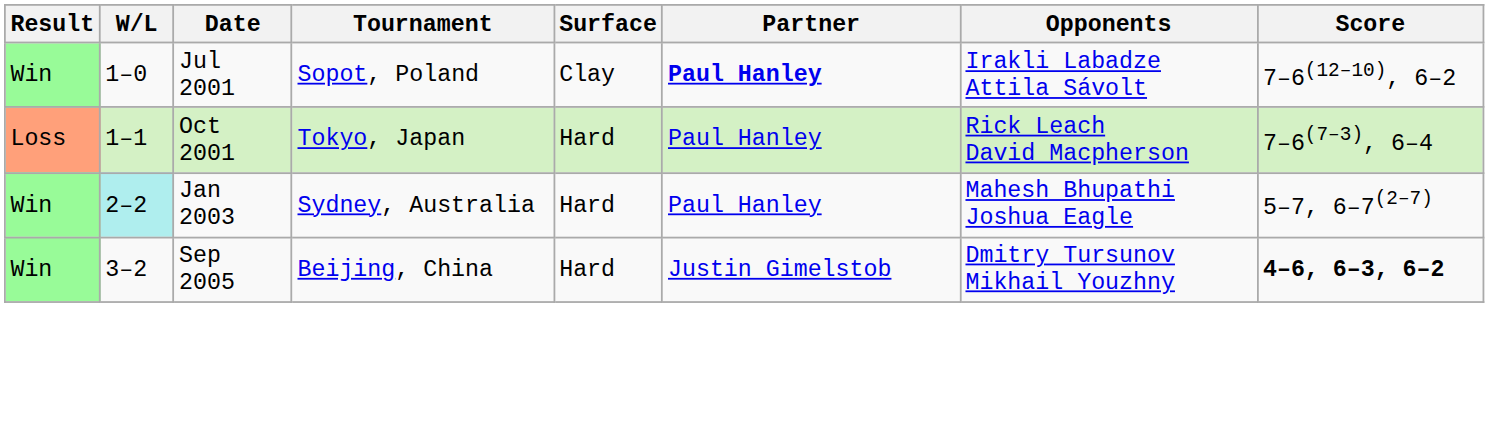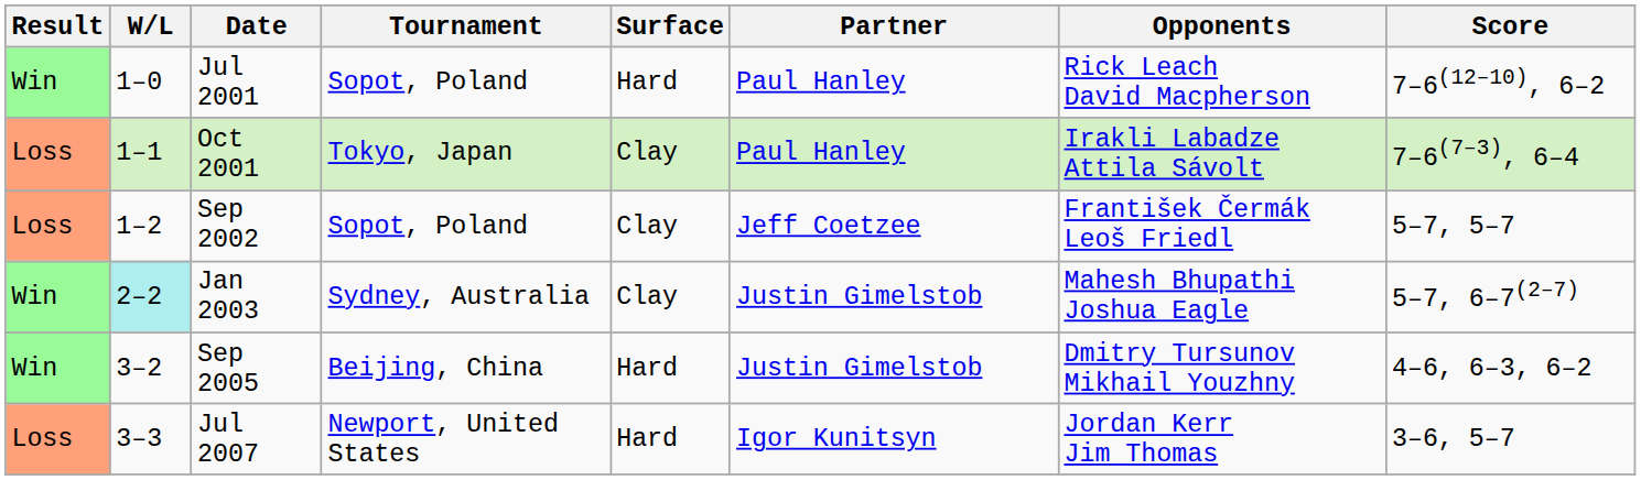Jul 2001 | Surface: Clay -> Hard
Jul 2001 | Partner: bold -> normal
Jul 2001 | Opponents: Irakli Labadze Attila Sávolt -> Rick Leach David Macpherson
Oct 2001 | Surface: Hard -> Clay
Oct 2001 | Opponents: Rick Leach David Macpherson -> Irakli Labadze Attila Sávolt
+ row: Loss | 1–2 | Sep 2002 | Sopot, Poland | Clay | Jeff Coetzee | František Čermák Leoš Friedl | 5–7, 5–7
Jan 2003 | Surface: Hard -> Clay
Jan 2003 | Partner: Paul Hanley -> Justin Gimelstob
Sep 2005 | Score: bold -> normal
+ row: Loss | 3–3 | Jul 2007 | Newport, United States | Hard | Igor Kunitsyn | Jordan Kerr Jim Thomas | 3–6, 5–7
